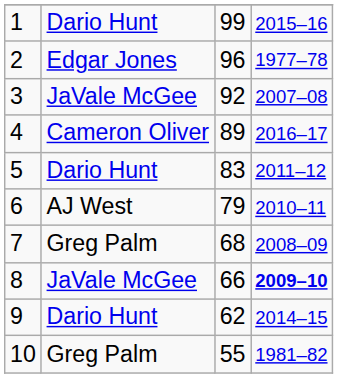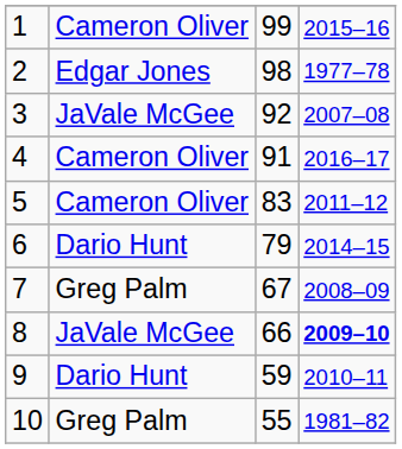1 | column 2: Dario Hunt -> Cameron Oliver
2 | column 3: 96 -> 98
4 | column 3: 89 -> 91
5 | column 2: Dario Hunt -> Cameron Oliver
6 | column 2: AJ West -> Dario Hunt
6 | column 4: 2010–11 -> 2014–15
7 | column 3: 68 -> 67
9 | column 3: 62 -> 59
9 | column 4: 2014–15 -> 2010–11
